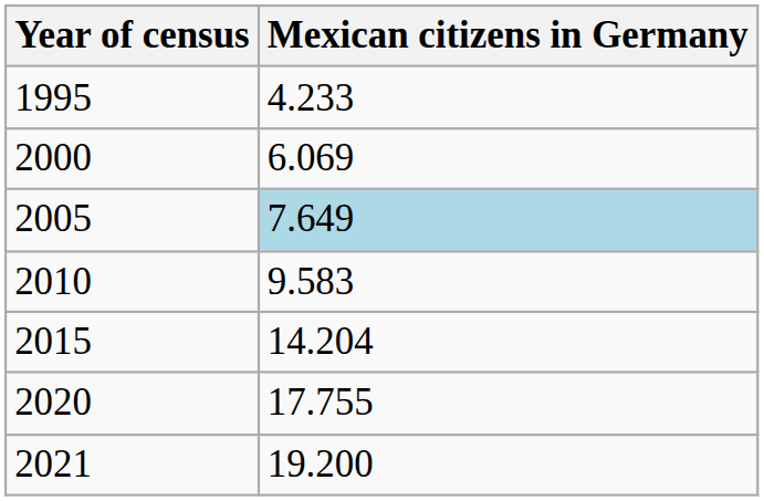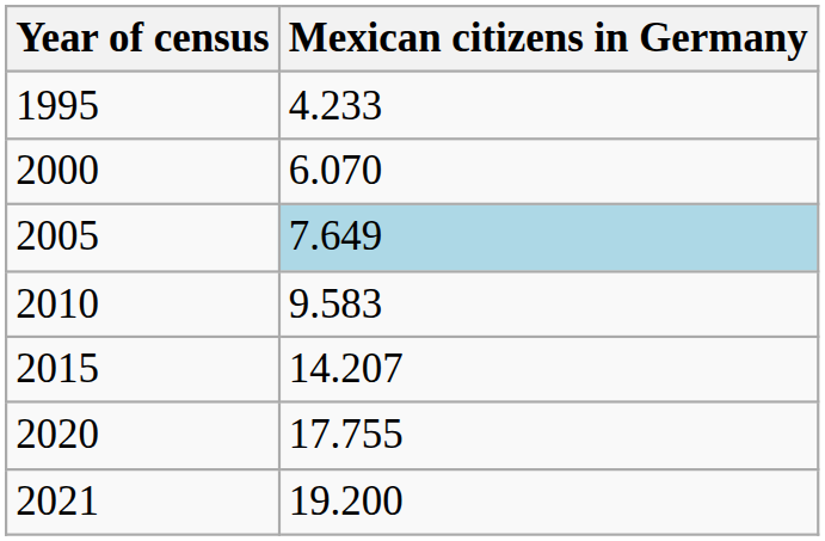2000 | Mexican citizens in Germany: 6.069 -> 6.070
2015 | Mexican citizens in Germany: 14.204 -> 14.207
